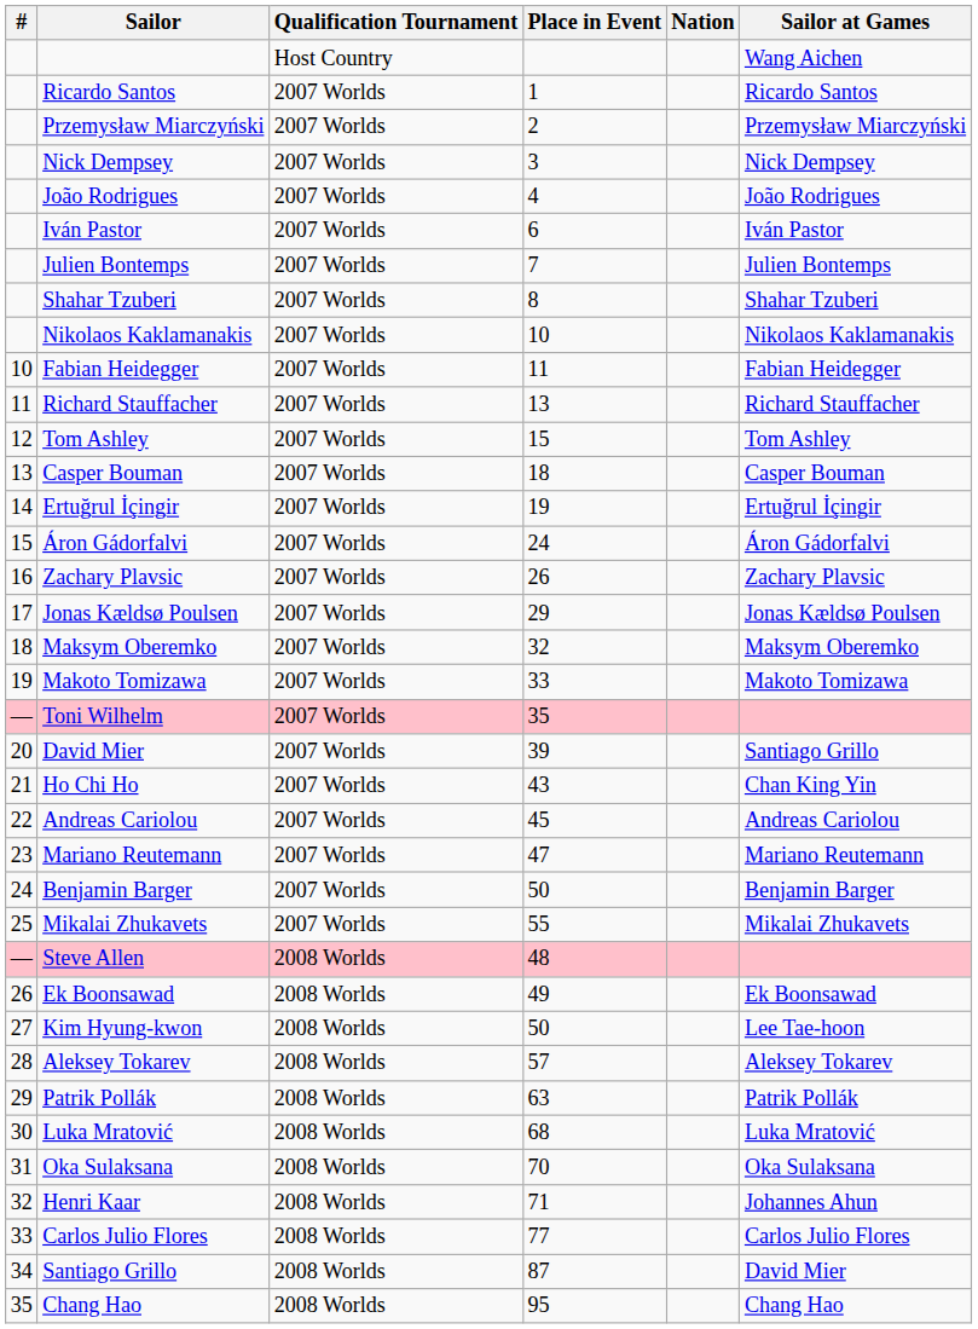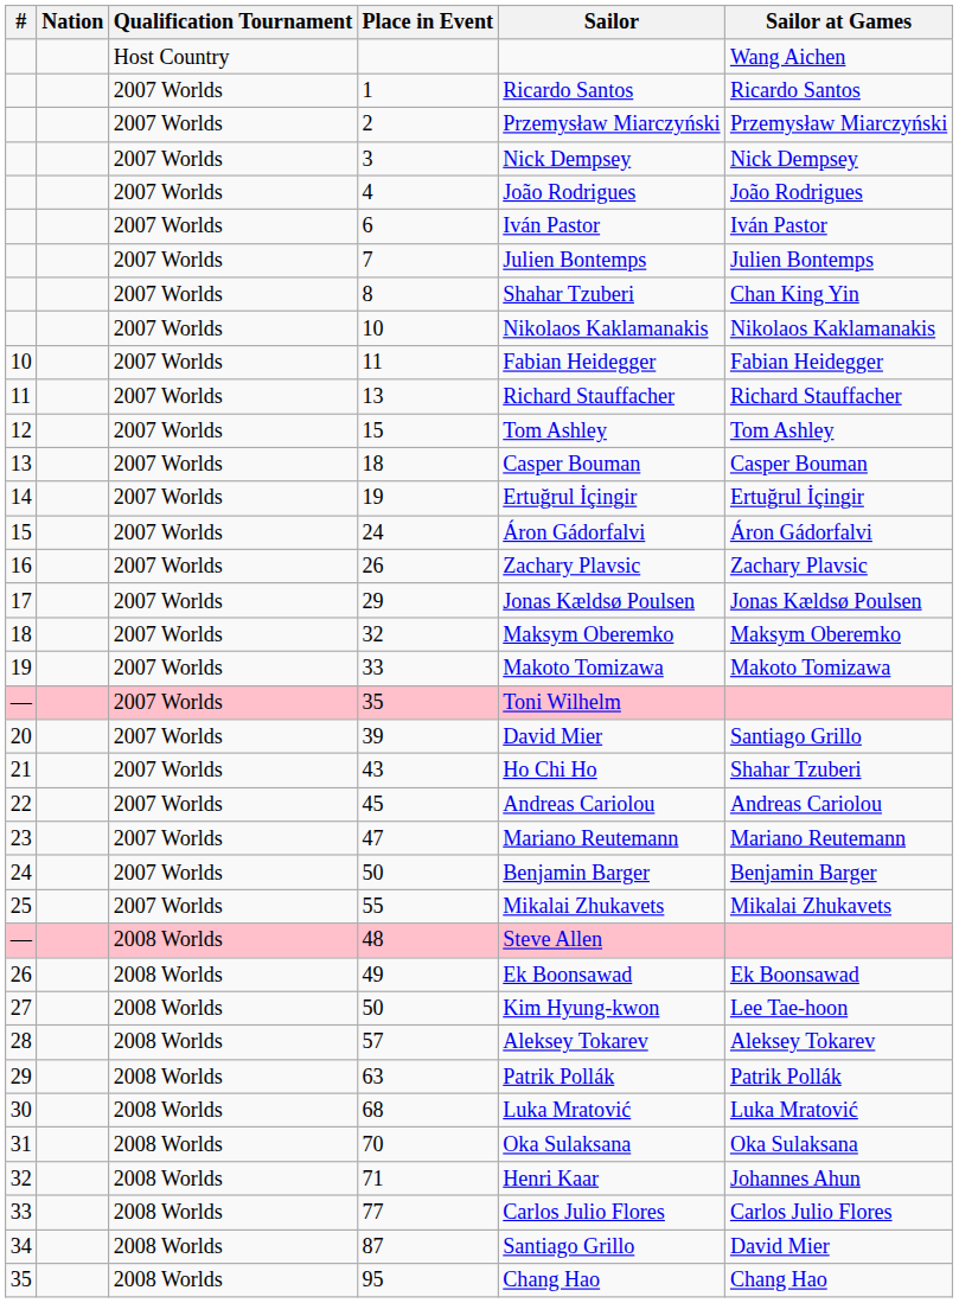columns swapped: Nation <-> Sailor
8 | Sailor at Games: Shahar Tzuberi -> Chan King Yin
43 | Sailor at Games: Chan King Yin -> Shahar Tzuberi
